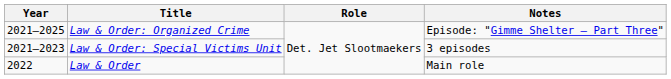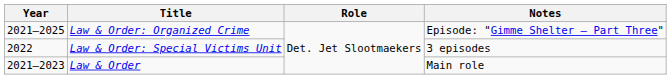Law & Order: Special Victims Unit | Year: 2021–2023 -> 2022
Law & Order | Year: 2022 -> 2021–2023
